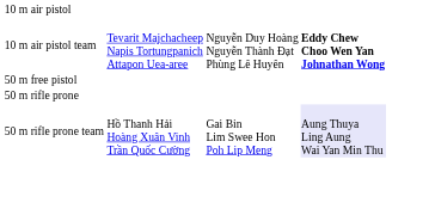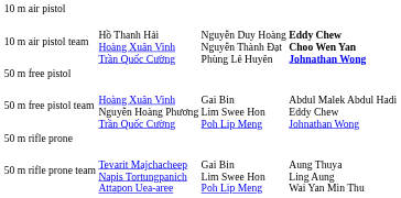10 m air pistol team | column 2: Tevarit Majchacheep Napis Tortungpanich Attapon Uea-aree -> Hồ Thanh Hải Hoàng Xuân Vinh Trần Quốc Cường
+ row: 50 m free pistol team | Hoàng Xuân Vinh Nguyễn Hoàng Phương Trần Quốc Cường | Gai Bin Lim Swee Hon Poh Lip Meng | Abdul Malek Abdul Hadi Eddy Chew Johnathan Wong
50 m rifle prone team | column 2: Hồ Thanh Hải Hoàng Xuân Vinh Trần Quốc Cường -> Tevarit Majchacheep Napis Tortungpanich Attapon Uea-aree
50 m rifle prone team | column 4: lavender background -> no background
